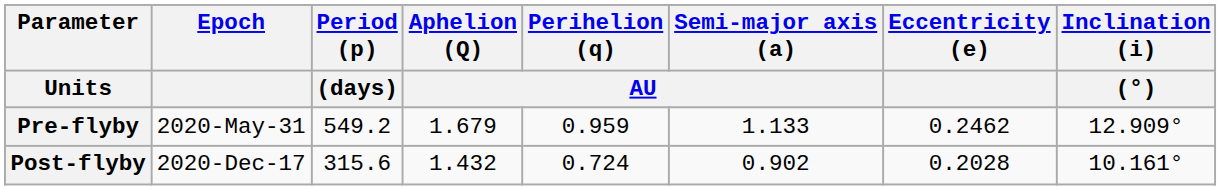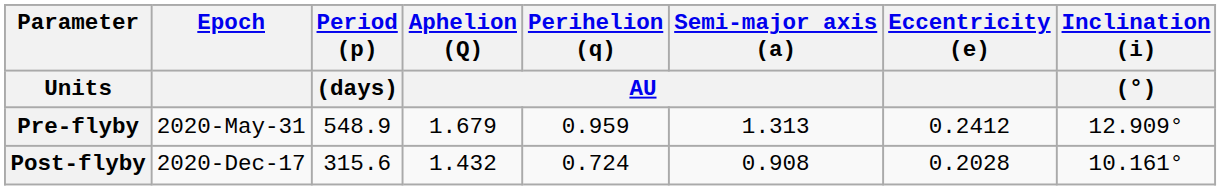Pre-flyby | Period (p) / (days): 549.2 -> 548.9
Pre-flyby | Semi-major axis (a) / AU: 1.133 -> 1.313
Pre-flyby | Eccentricity (e): 0.2462 -> 0.2412
Post-flyby | Semi-major axis (a) / AU: 0.902 -> 0.908
